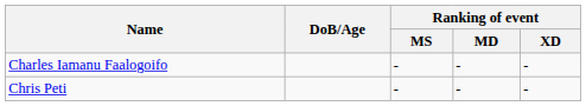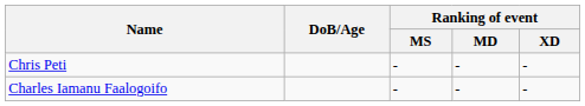rows swapped: Charles Iamanu Faalogoifo <-> Chris Peti
